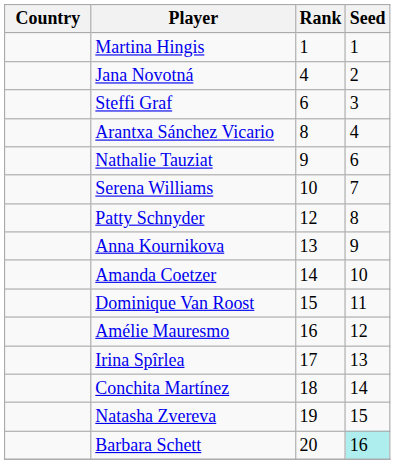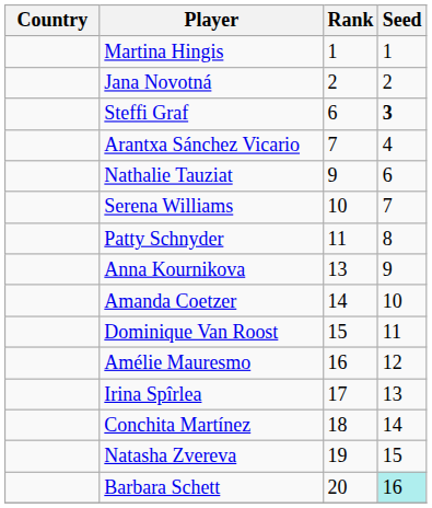Jana Novotná | Rank: 4 -> 2
Steffi Graf | Seed: normal -> bold
Arantxa Sánchez Vicario | Rank: 8 -> 7
Patty Schnyder | Rank: 12 -> 11
